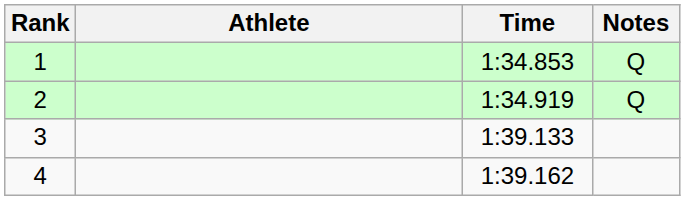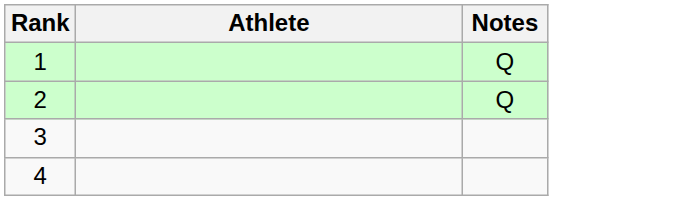- column: Time | 1:34.853 | 1:34.919 | 1:39.133 | 1:39.162
